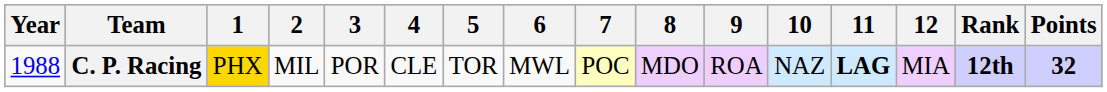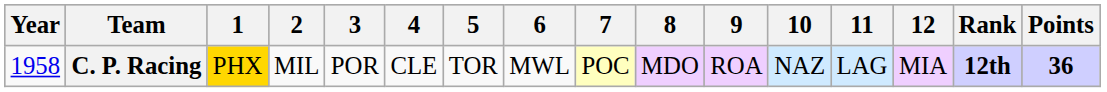C. P. Racing | Year: 1988 -> 1958
C. P. Racing | 11: bold -> normal
C. P. Racing | Points: 32 -> 36
